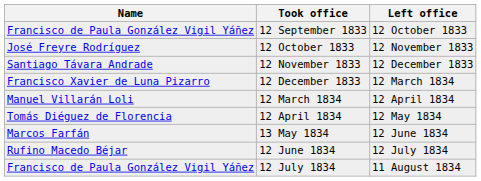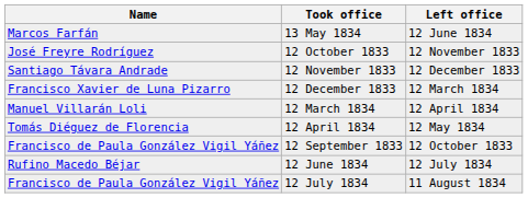rows swapped: 12 September 1833 <-> 13 May 1834
